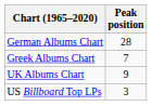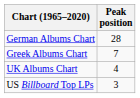UK Albums Chart | Peak position: 9 -> 4
